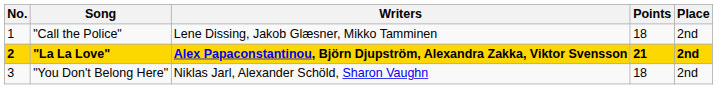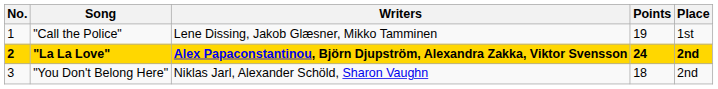"Call the Police" | Points: 18 -> 19
"Call the Police" | Place: 2nd -> 1st
"La La Love" | Points: 21 -> 24
